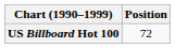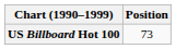US Billboard Hot 100 | Position: 72 -> 73
